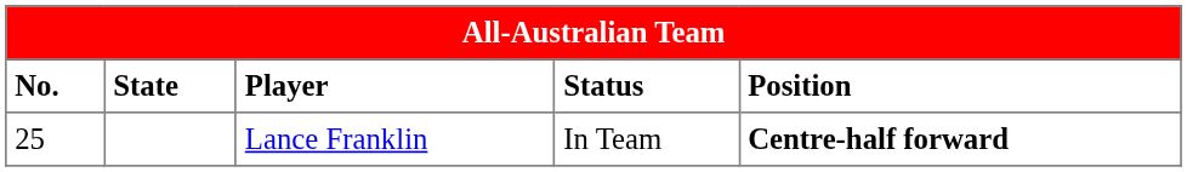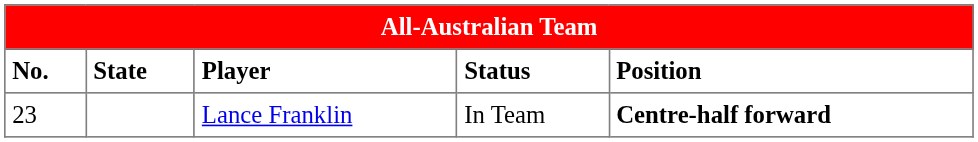Lance Franklin | No.: 25 -> 23
